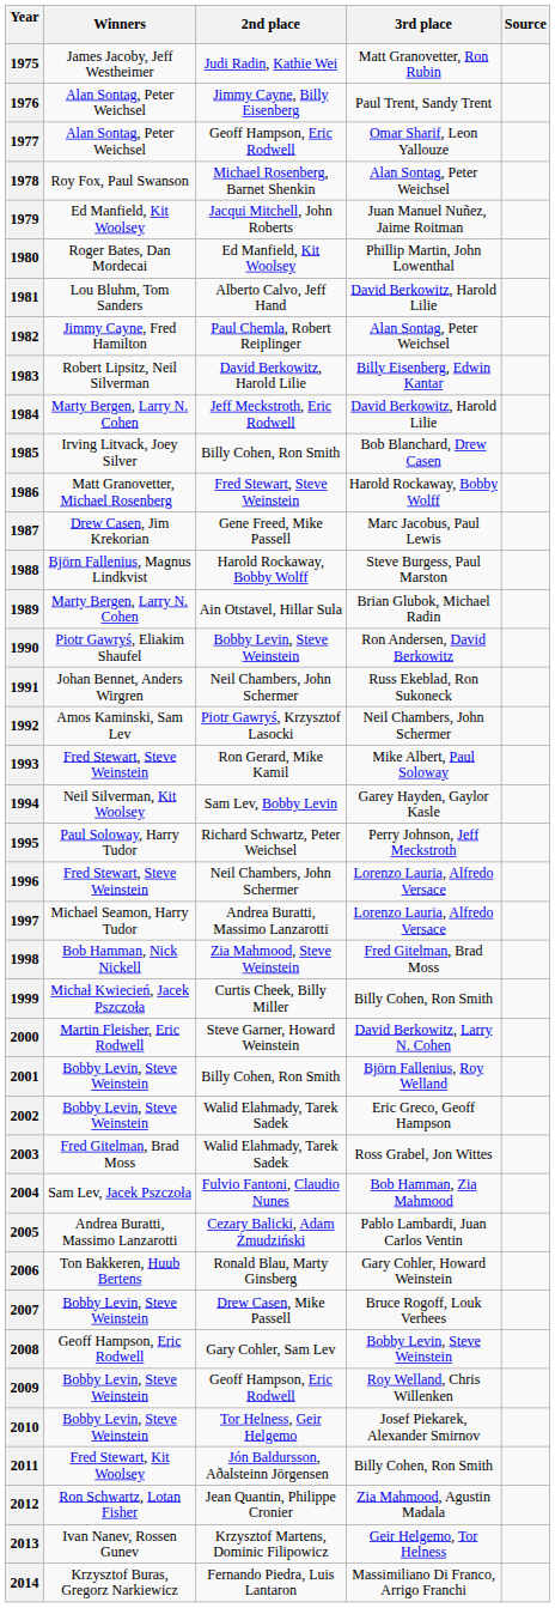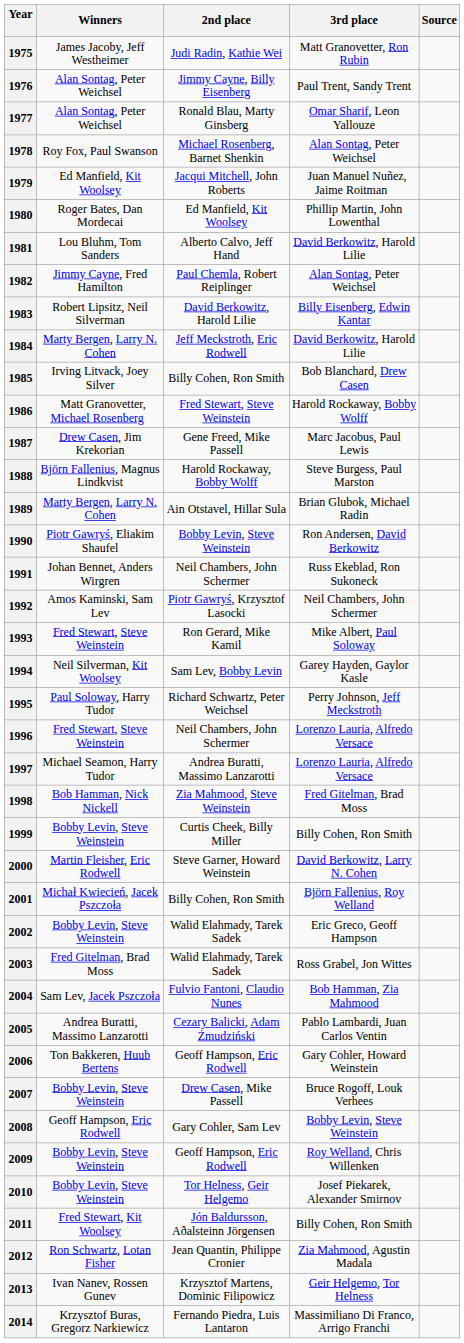1977 | 2nd place: Geoff Hampson, Eric Rodwell -> Ronald Blau, Marty Ginsberg
1999 | Winners: Michał Kwiecień, Jacek Pszczoła -> Bobby Levin, Steve Weinstein
2001 | Winners: Bobby Levin, Steve Weinstein -> Michał Kwiecień, Jacek Pszczoła
2006 | 2nd place: Ronald Blau, Marty Ginsberg -> Geoff Hampson, Eric Rodwell
